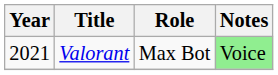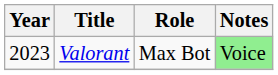Valorant | Year: 2021 -> 2023
